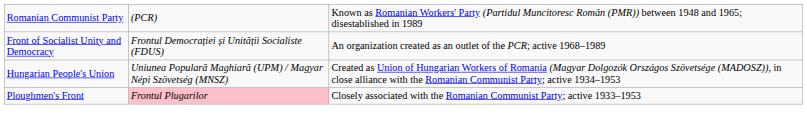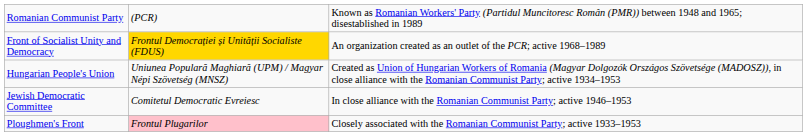Front of Socialist Unity and Democracy | column 2: no background -> gold background
+ row: Jewish Democratic Committee | Comitetul Democratic Evreiesc | In close alliance with the Romanian Communist Party; active 1946–1953
